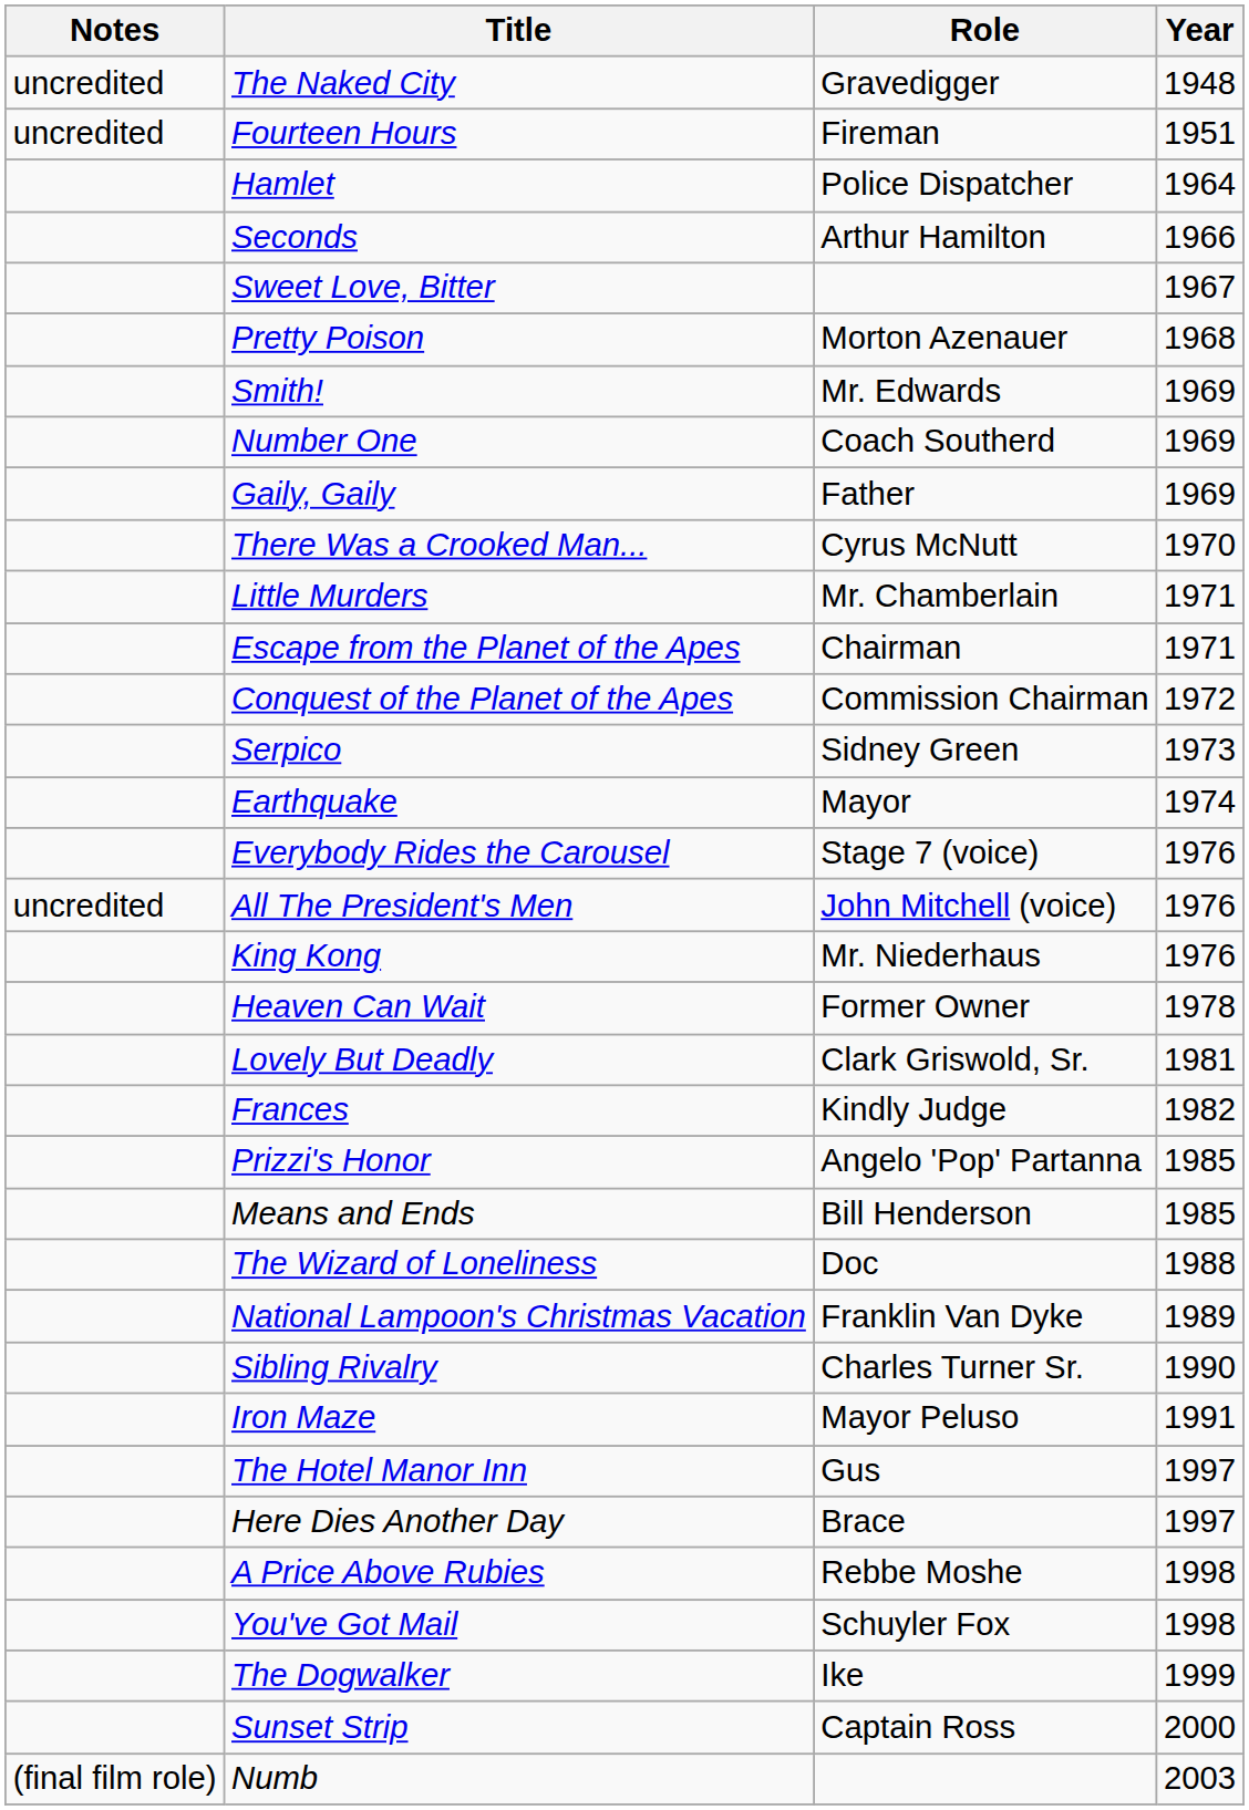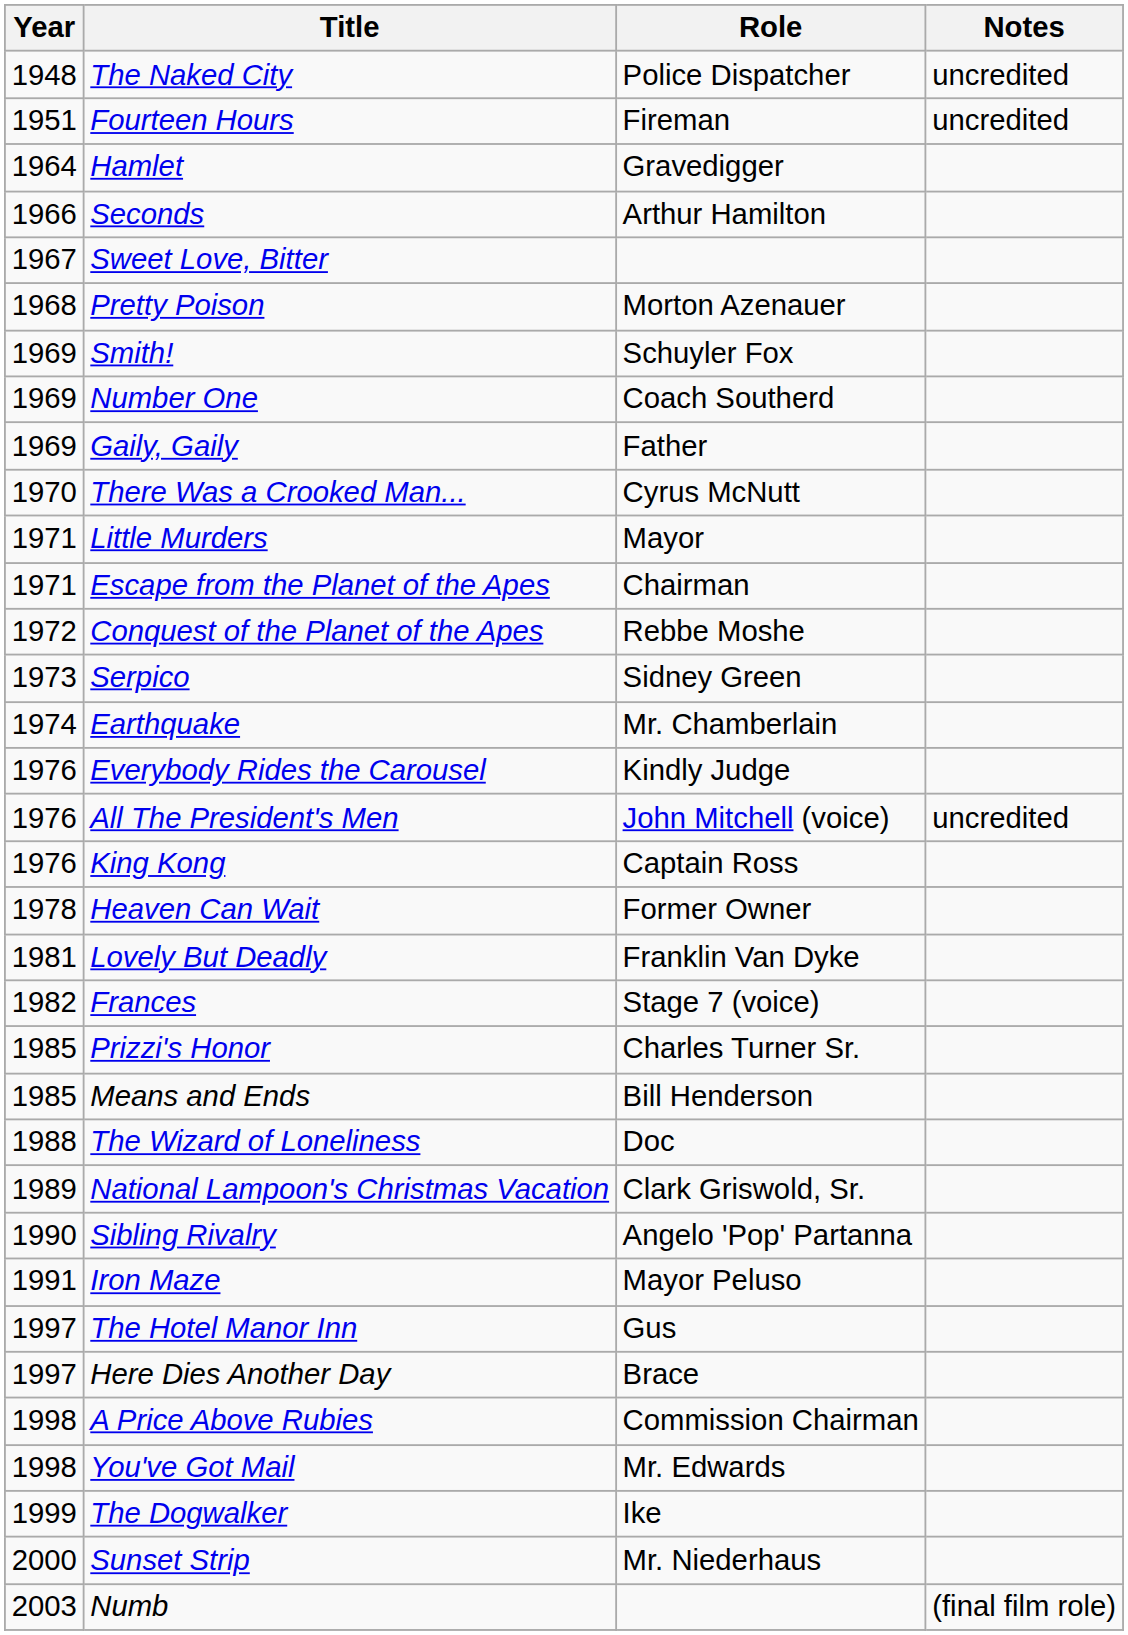columns swapped: Year <-> Notes
The Naked City | Role: Gravedigger -> Police Dispatcher
Hamlet | Role: Police Dispatcher -> Gravedigger
Smith! | Role: Mr. Edwards -> Schuyler Fox
Little Murders | Role: Mr. Chamberlain -> Mayor
Conquest of the Planet of the Apes | Role: Commission Chairman -> Rebbe Moshe
Earthquake | Role: Mayor -> Mr. Chamberlain
Everybody Rides the Carousel | Role: Stage 7 (voice) -> Kindly Judge
King Kong | Role: Mr. Niederhaus -> Captain Ross
Lovely But Deadly | Role: Clark Griswold, Sr. -> Franklin Van Dyke
Frances | Role: Kindly Judge -> Stage 7 (voice)
Prizzi's Honor | Role: Angelo 'Pop' Partanna -> Charles Turner Sr.
National Lampoon's Christmas Vacation | Role: Franklin Van Dyke -> Clark Griswold, Sr.
Sibling Rivalry | Role: Charles Turner Sr. -> Angelo 'Pop' Partanna
A Price Above Rubies | Role: Rebbe Moshe -> Commission Chairman
You've Got Mail | Role: Schuyler Fox -> Mr. Edwards
Sunset Strip | Role: Captain Ross -> Mr. Niederhaus
